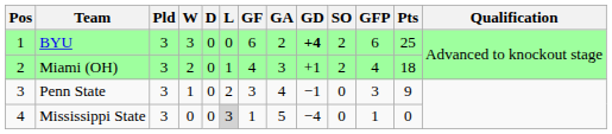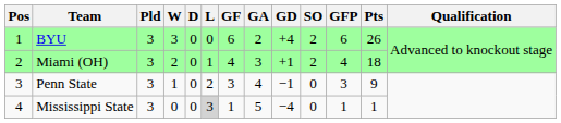BYU | GD: bold -> normal
BYU | Pts: 25 -> 26
Mississippi State | Pts: 0 -> 1
